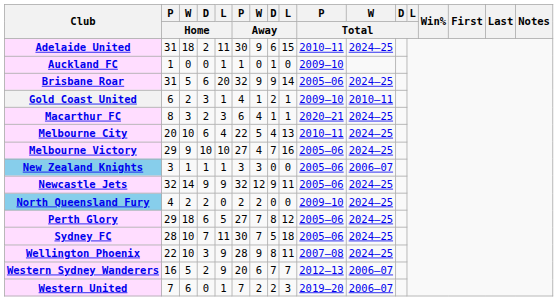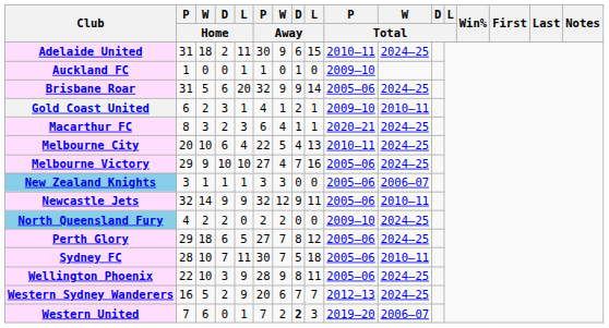Newcastle Jets | W / Total: 2024–25 -> 2010–11
Sydney FC | W / Total: 2024–25 -> 2010–11
Wellington Phoenix | P / Total: 2007–08 -> 2005–06
Western Sydney Wanderers | W / Total: 2006–07 -> 2024–25
Western United | D / Away: normal -> bold
